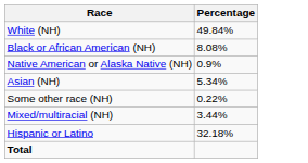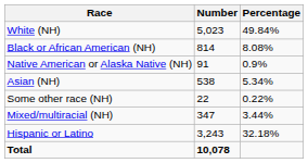+ column: Number | 5,023 | 814 | 91 | 538 | 22 | 347 | 3,243 | 10,078
